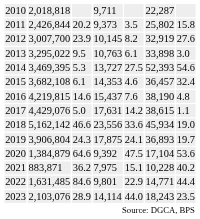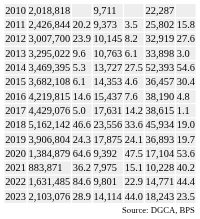2013 | column 3: 9.5 -> 9.6
2015 | column 7: 32.4 -> 30.4
